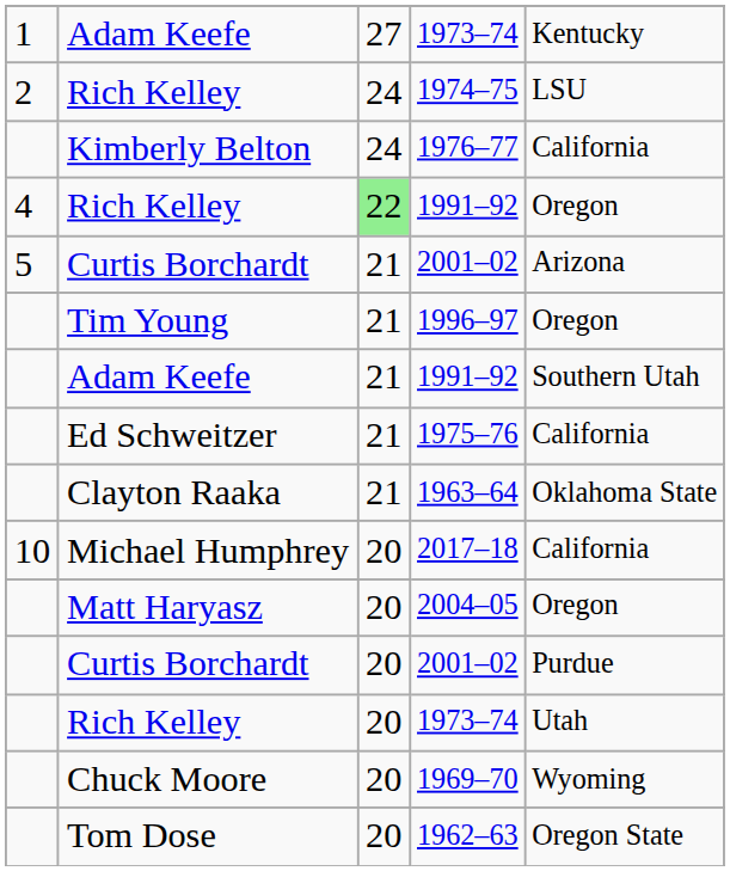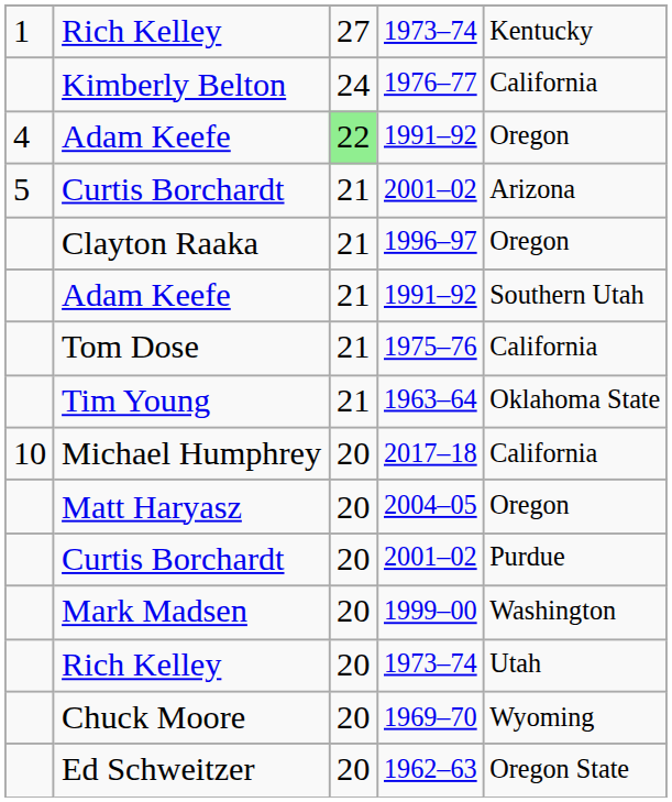1 / 1973–74 | column 2: Adam Keefe -> Rich Kelley
- row: 2 | Rich Kelley | 24 | 1974–75 | LSU
4 / 1991–92 | column 2: Rich Kelley -> Adam Keefe
1996–97 | column 2: Tim Young -> Clayton Raaka
1975–76 | column 2: Ed Schweitzer -> Tom Dose
1963–64 | column 2: Clayton Raaka -> Tim Young
+ row: Mark Madsen | 20 | 1999–00 | Washington
1962–63 | column 2: Tom Dose -> Ed Schweitzer
